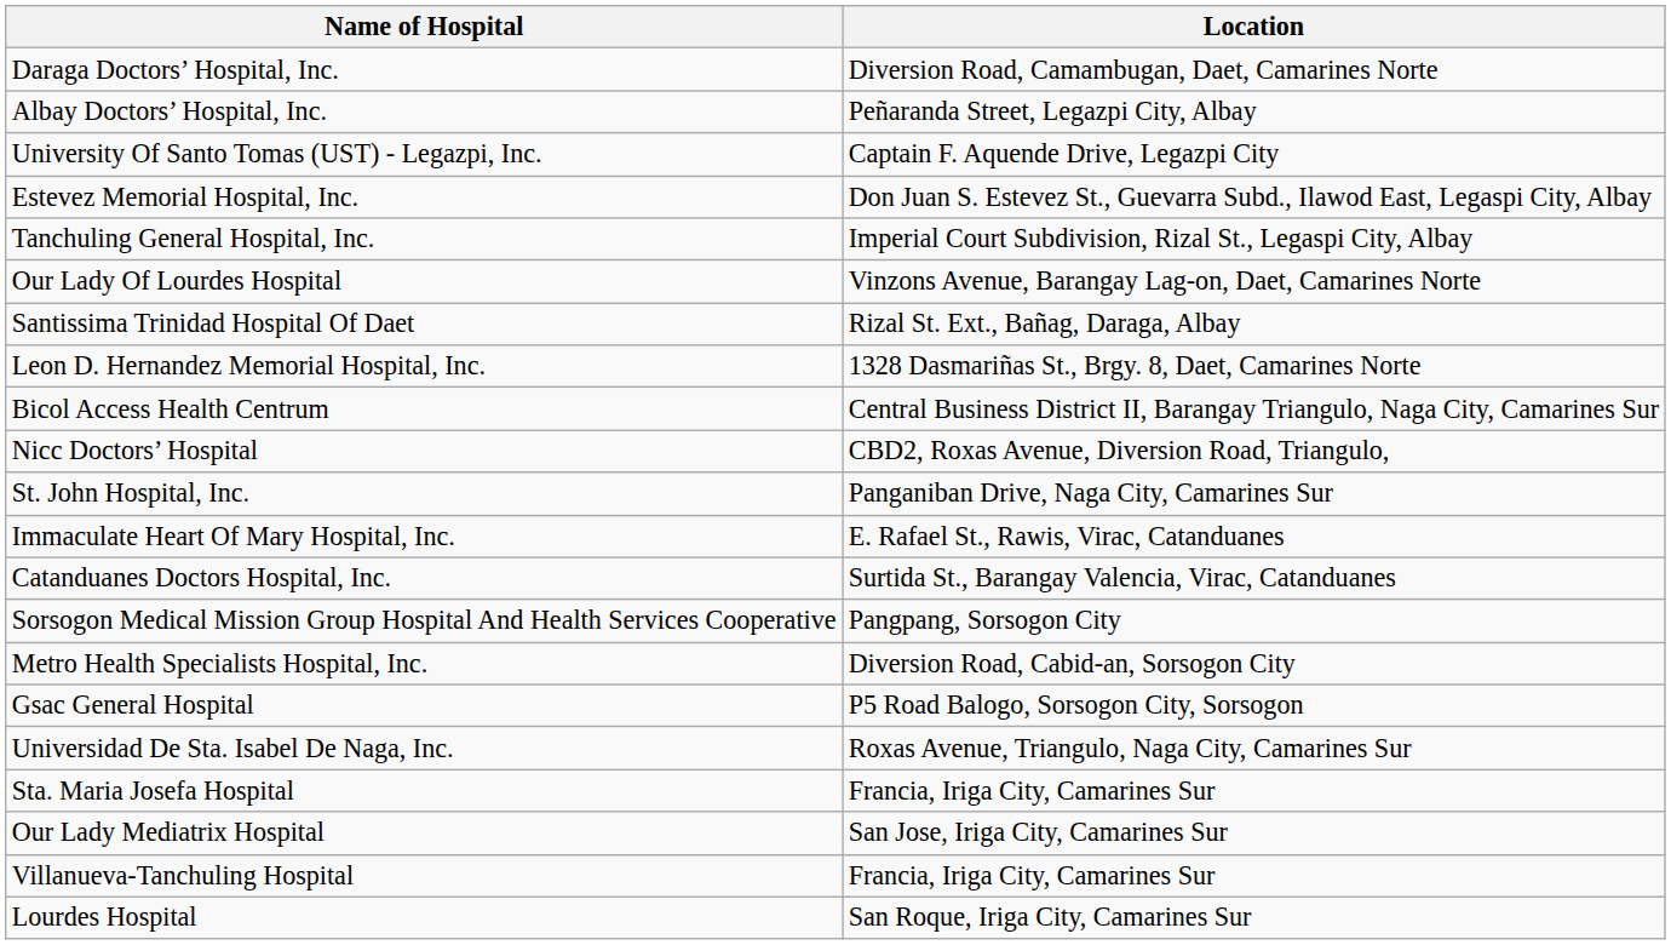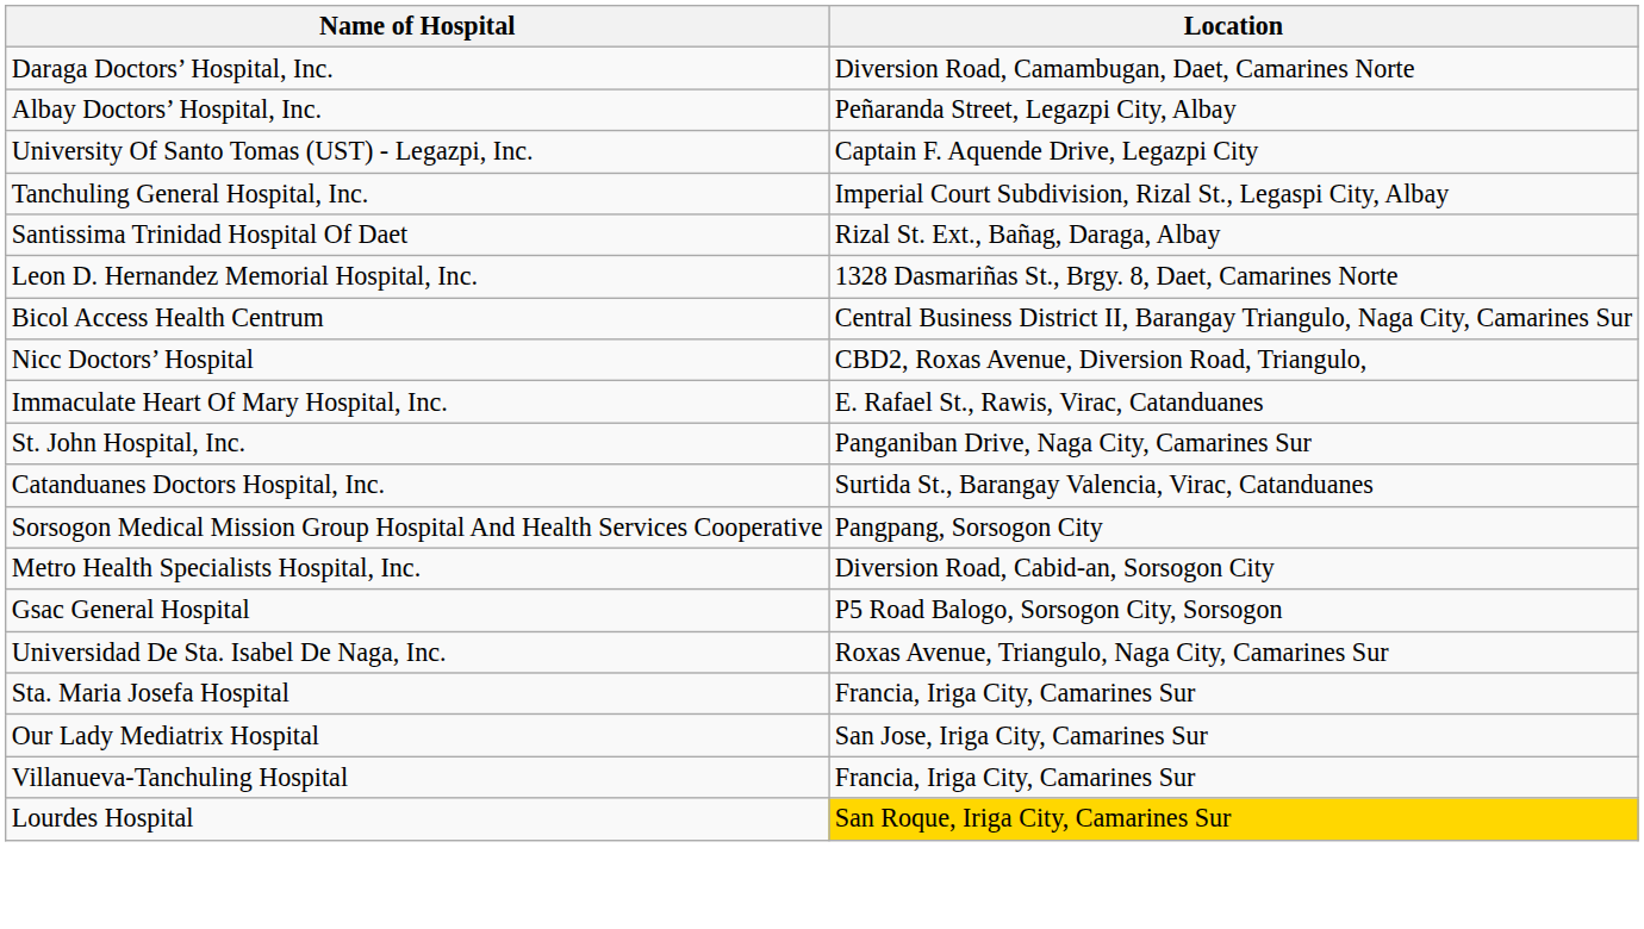- row: Estevez Memorial Hospital, Inc. | Don Juan S. Estevez St., Guevarra Subd., Ilawod East, Legaspi City, Albay
- row: Our Lady Of Lourdes Hospital | Vinzons Avenue, Barangay Lag-on, Daet, Camarines Norte
rows swapped: St. John Hospital, Inc. <-> Immaculate Heart Of Mary Hospital, Inc.
Lourdes Hospital | Location: no background -> gold background
